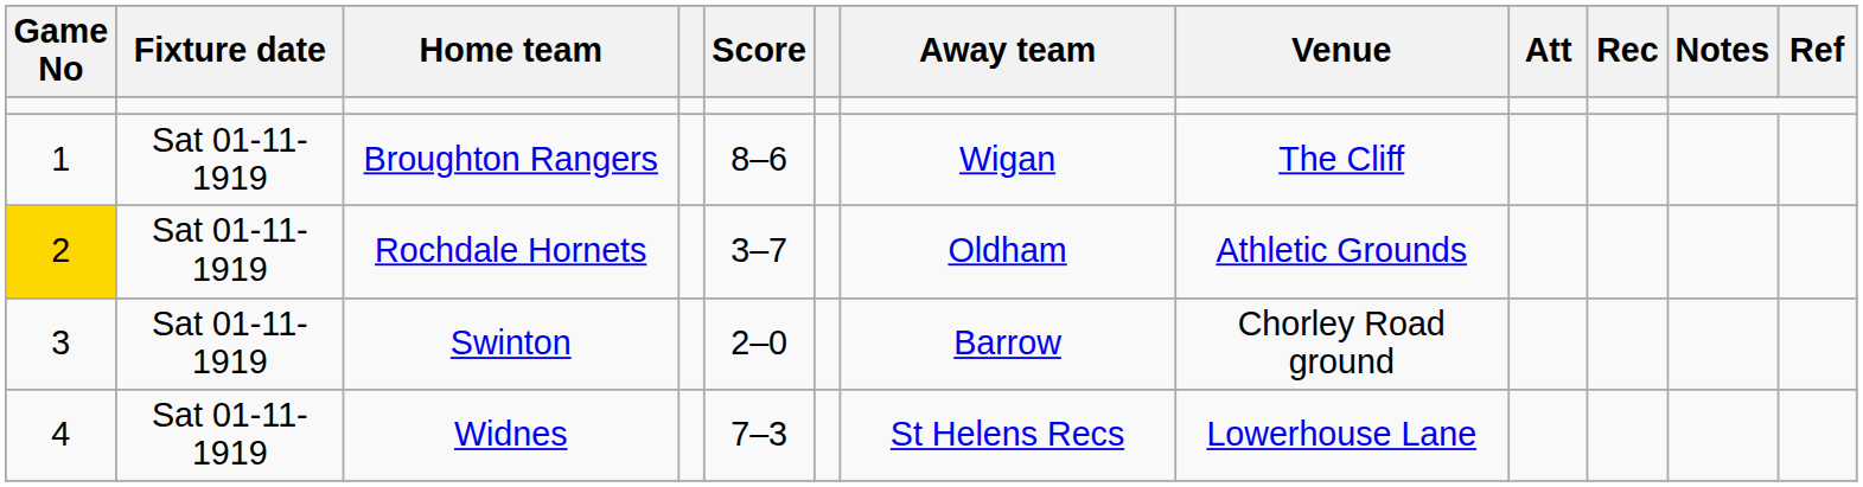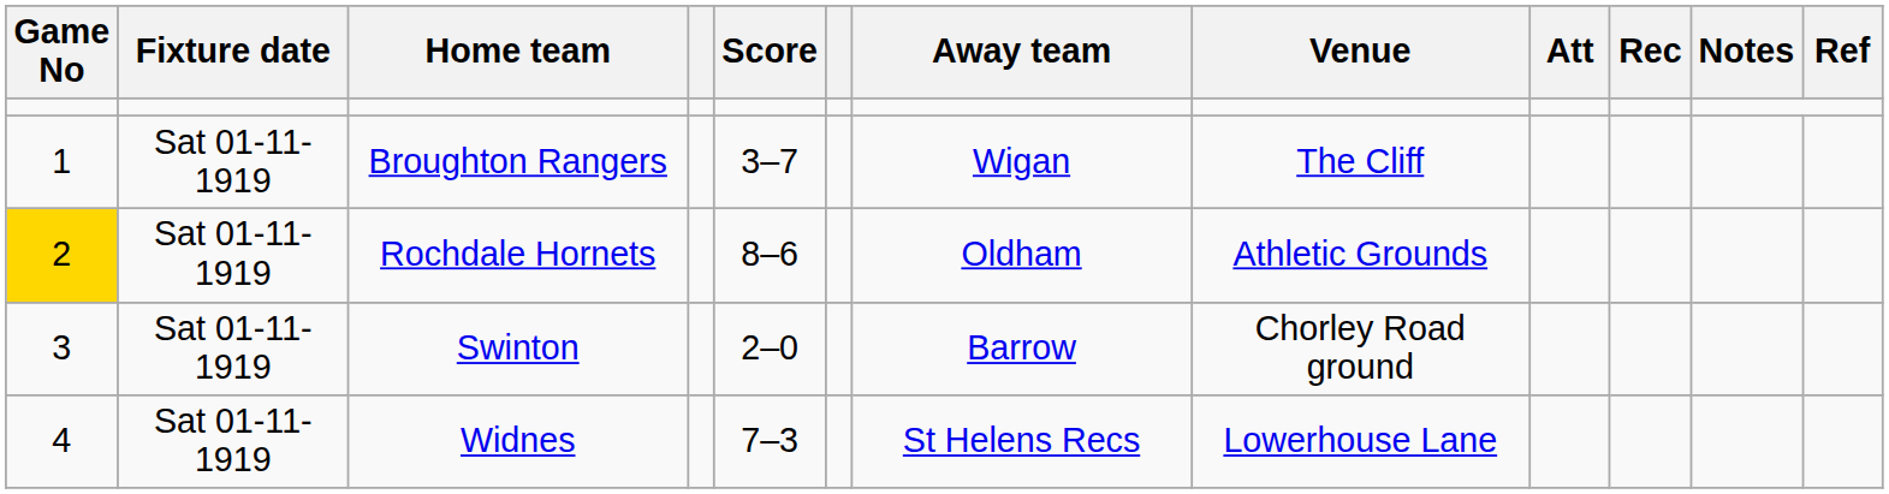Broughton Rangers | Score: 8–6 -> 3–7
Rochdale Hornets | Score: 3–7 -> 8–6
